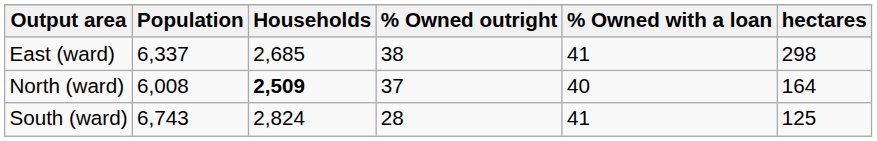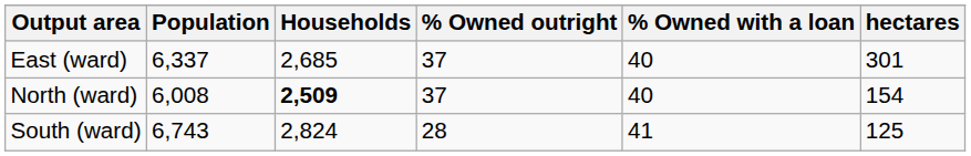East (ward) | % Owned outright: 38 -> 37
East (ward) | % Owned with a loan: 41 -> 40
East (ward) | hectares: 298 -> 301
North (ward) | hectares: 164 -> 154
